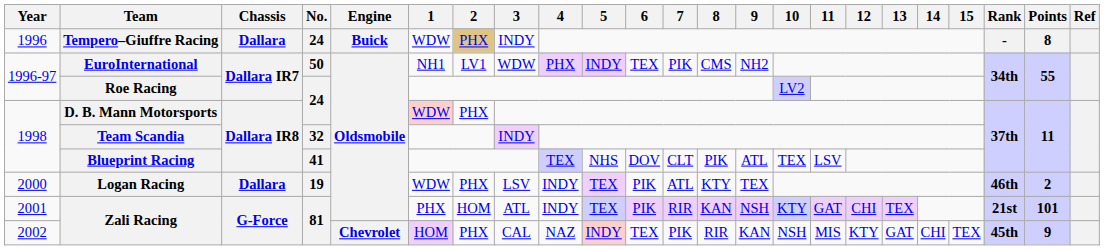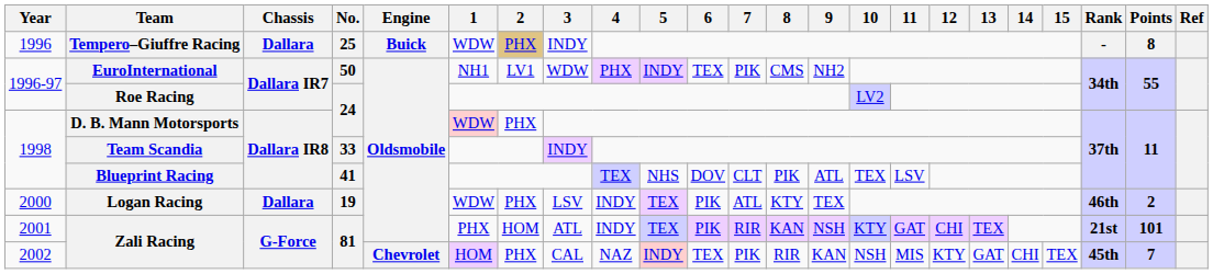Tempero–Giuffre Racing | No.: 24 -> 25
Team Scandia | No.: 32 -> 33
2002 / Zali Racing | Points: 9 -> 7
